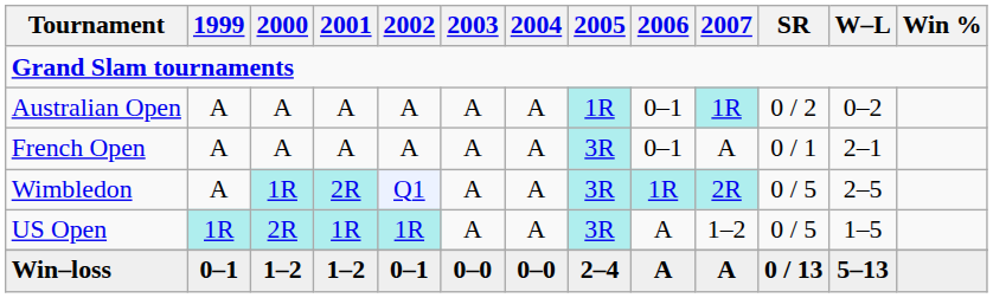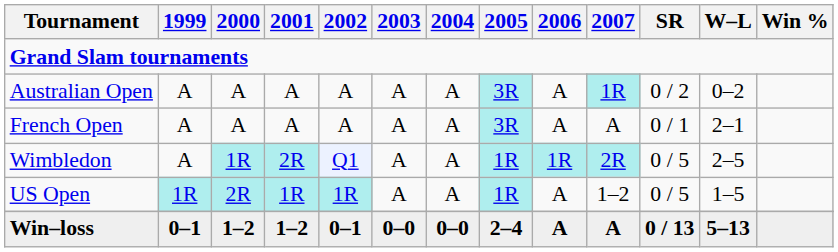Australian Open | 2005: 1R -> 3R
Australian Open | 2006: 0–1 -> A
French Open | 2006: 0–1 -> A
Wimbledon | 2005: 3R -> 1R
US Open | 2005: 3R -> 1R
